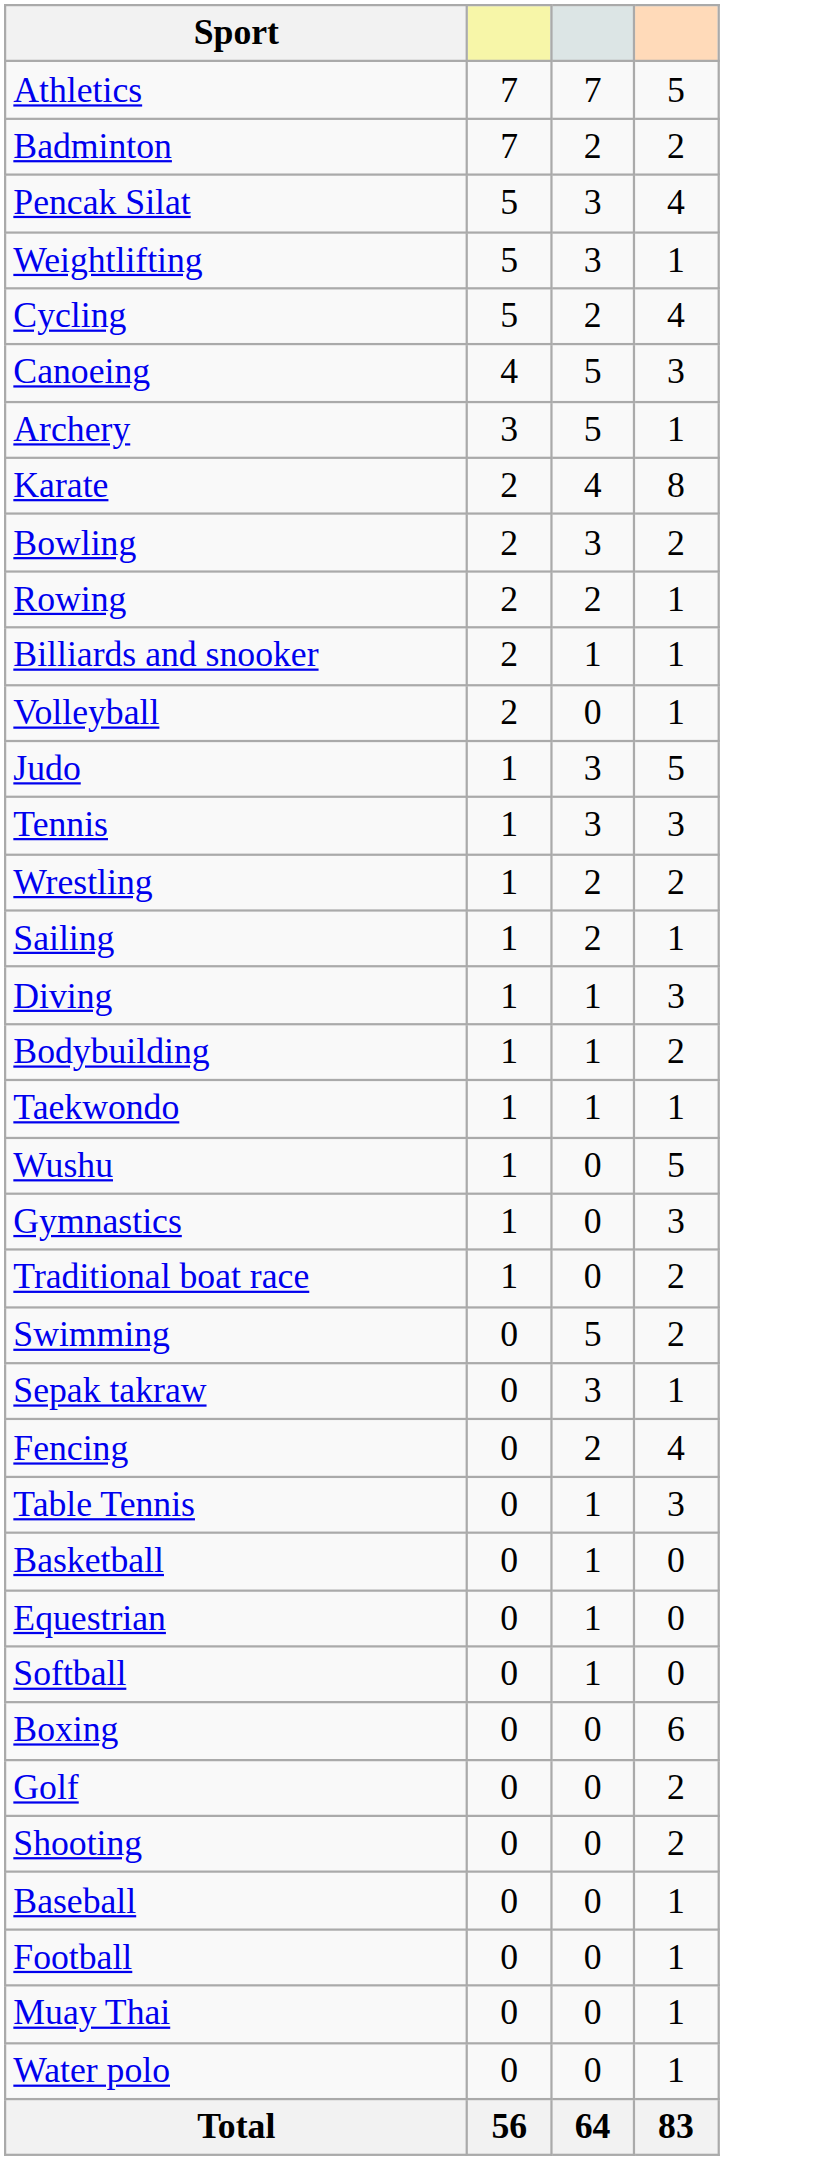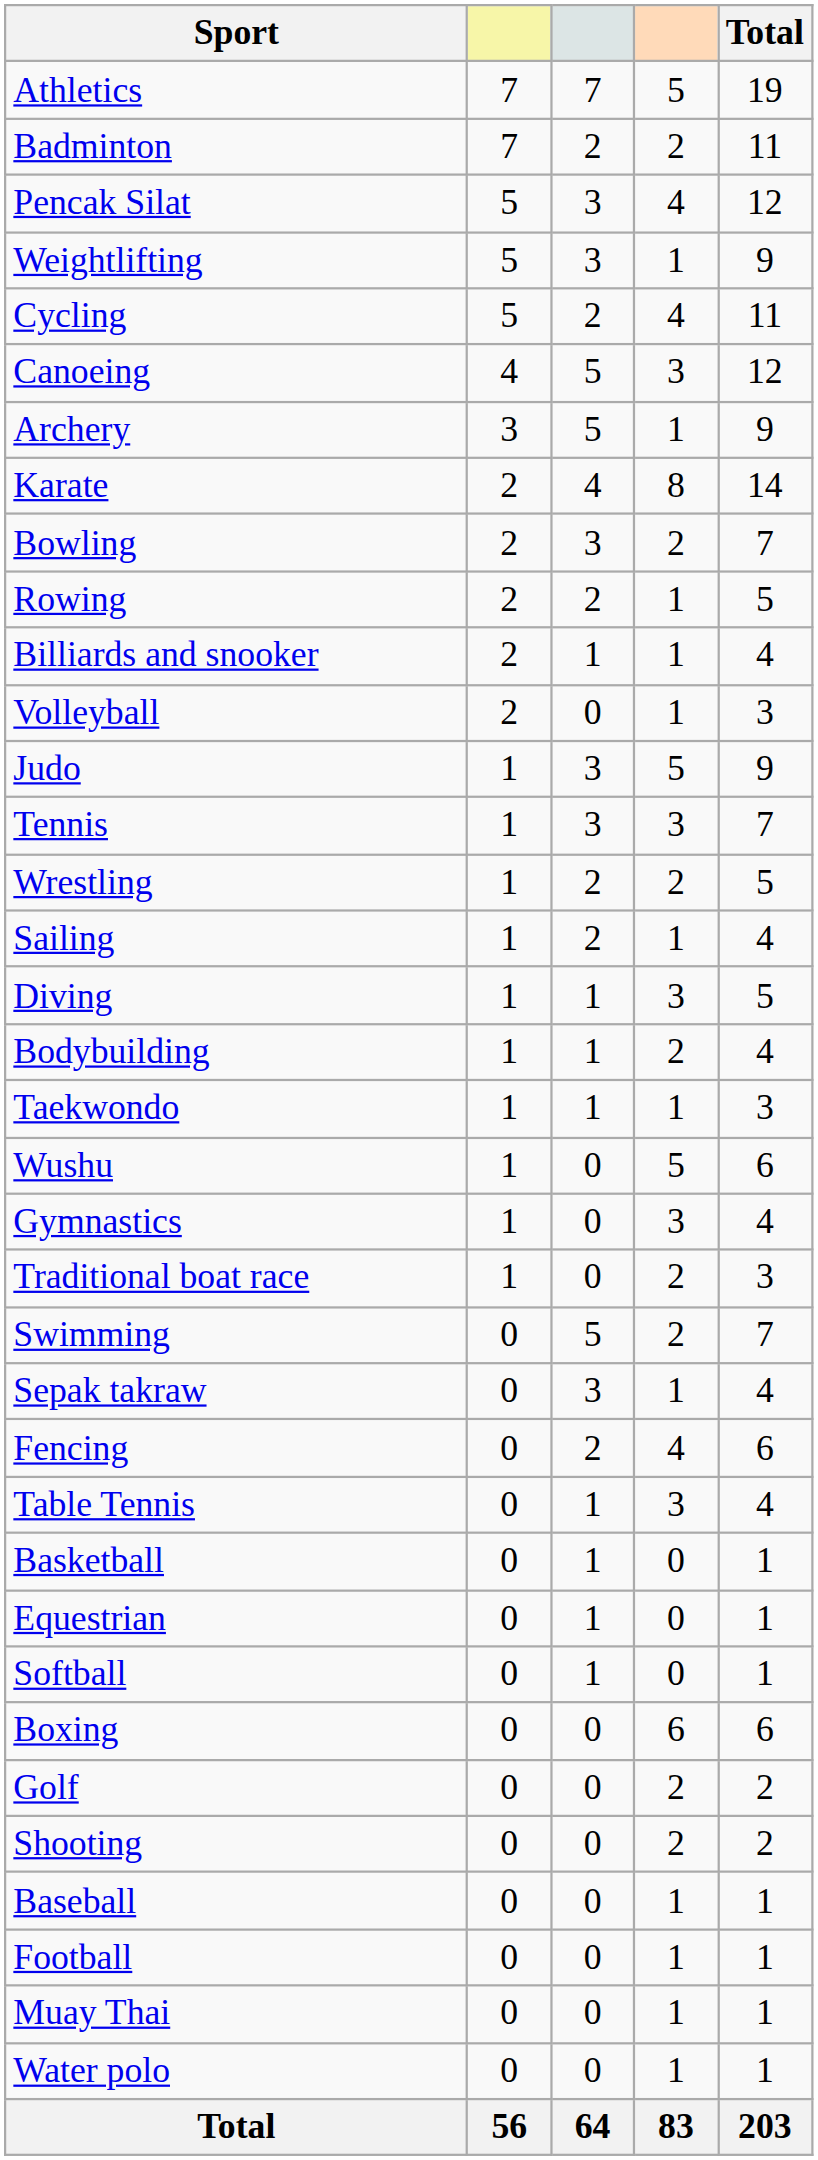+ column: Total | 19 | 11 | 12 | 9 | 11 | 12 | 9 | 14 | 7 | 5 | 4 | 3 | 9 | 7 | 5 | 4 | 5 | 4 | 3 | 6 | 4 | 3 | 7 | 4 | 6 | 4 | 1 | 1 | 1 | 6 | 2 | 2 | 1 | 1 | 1 | 1 | 203
